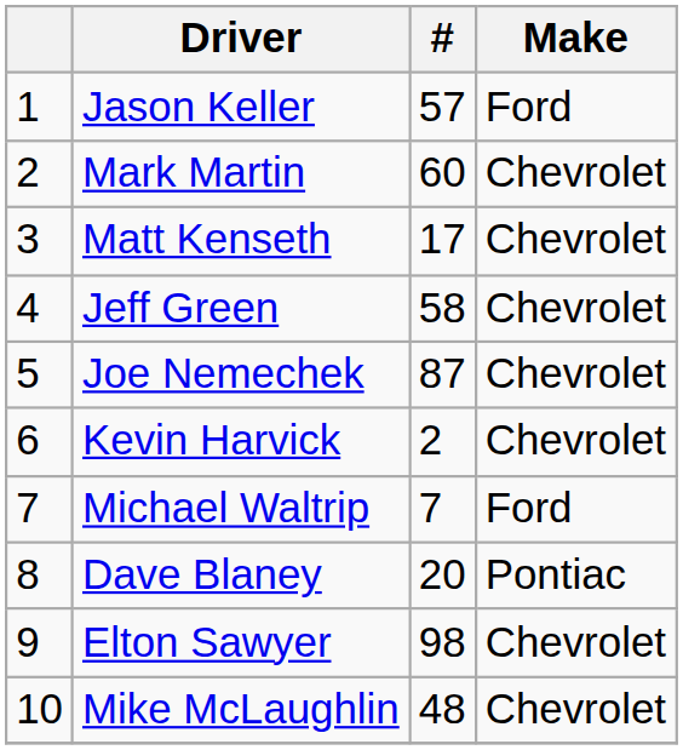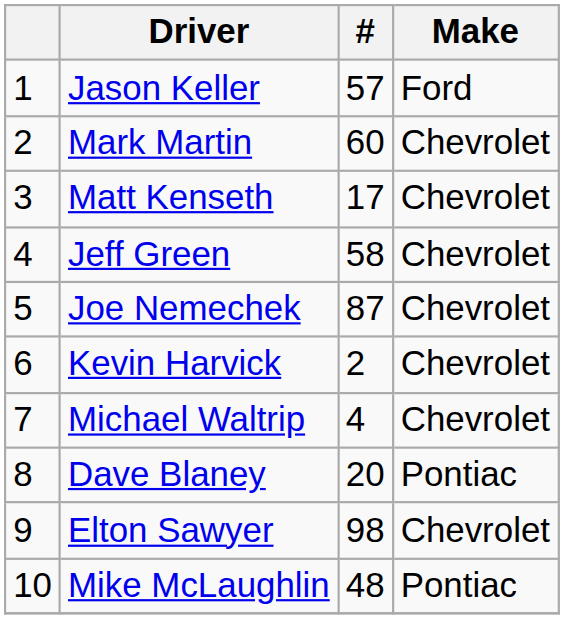Michael Waltrip | #: 7 -> 4
Michael Waltrip | Make: Ford -> Chevrolet
Mike McLaughlin | Make: Chevrolet -> Pontiac
